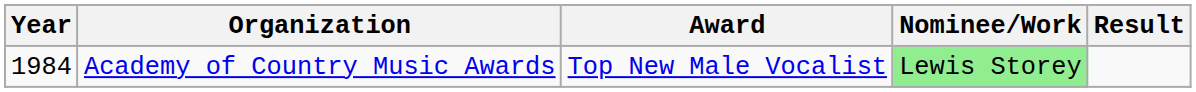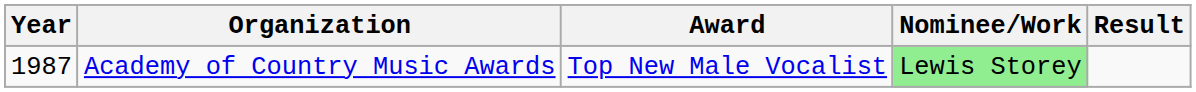Academy of Country Music Awards | Year: 1984 -> 1987
